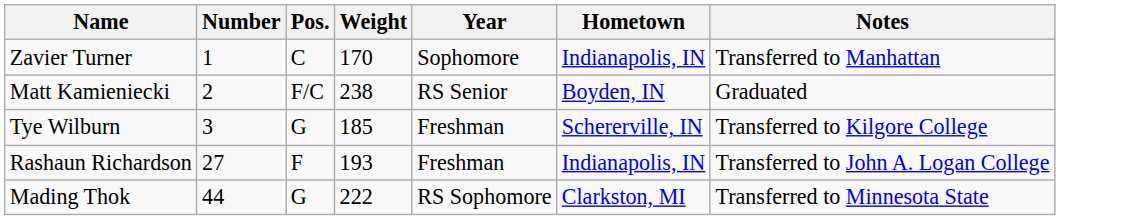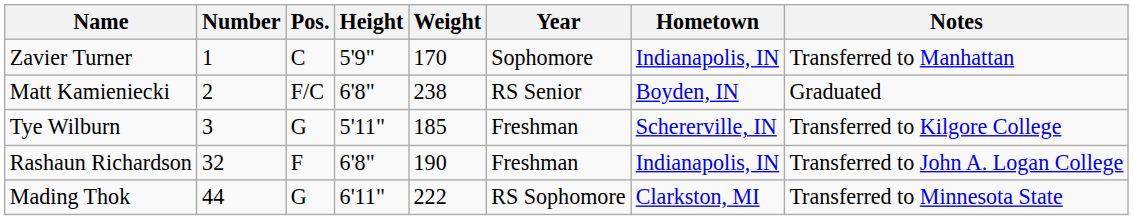+ column: Height | 5'9" | 6'8" | 5'11" | 6'8" | 6'11"
Rashaun Richardson | Number: 27 -> 32
Rashaun Richardson | Weight: 193 -> 190
